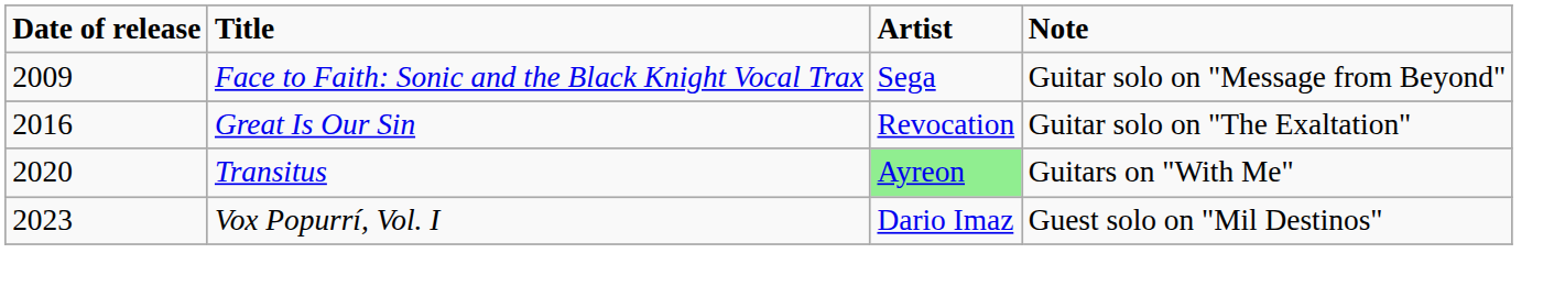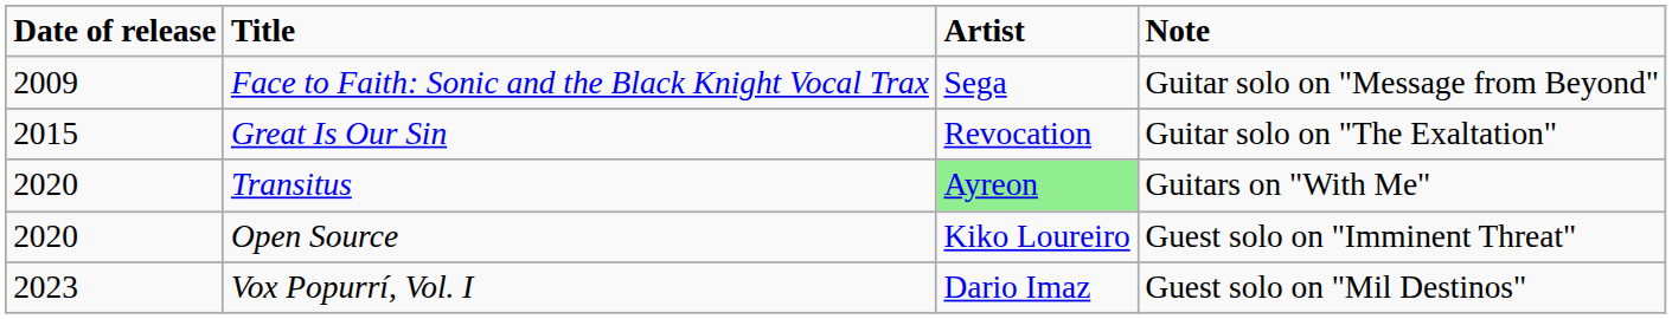Great Is Our Sin | Date of release: 2016 -> 2015
+ row: 2020 | Open Source | Kiko Loureiro | Guest solo on "Imminent Threat"
